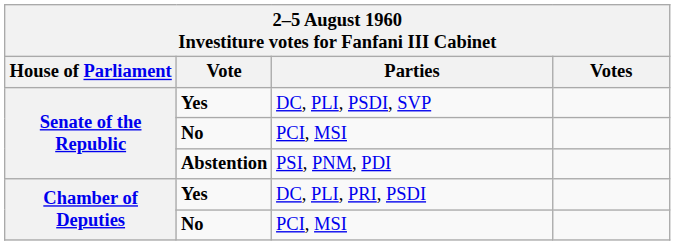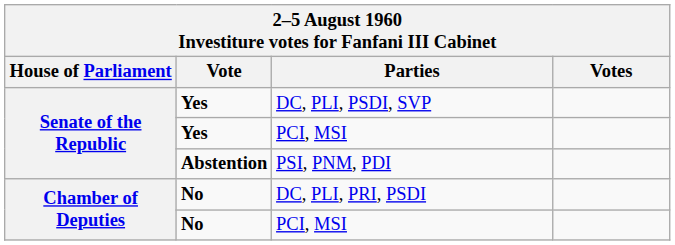Senate of the Republic / PCI, MSI | Vote: No -> Yes
DC, PLI, PRI, PSDI | Vote: Yes -> No
